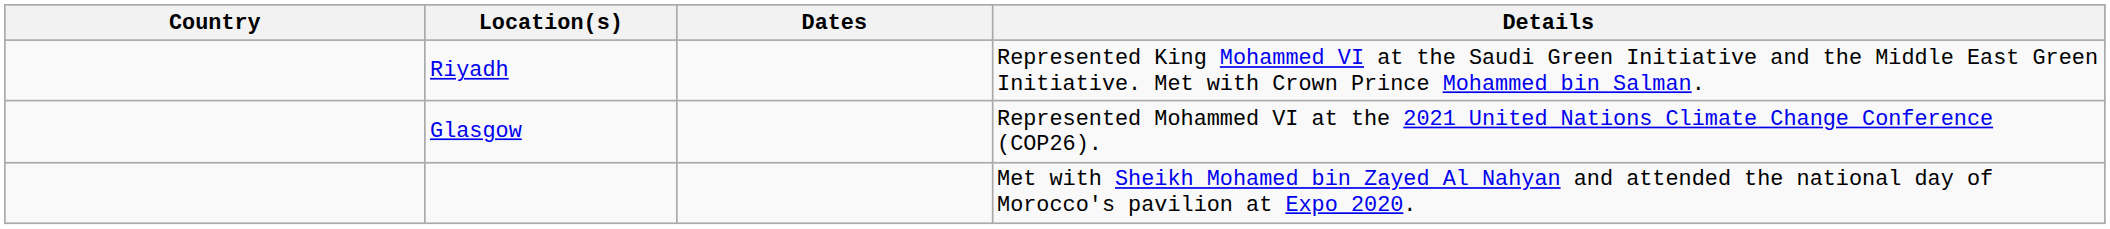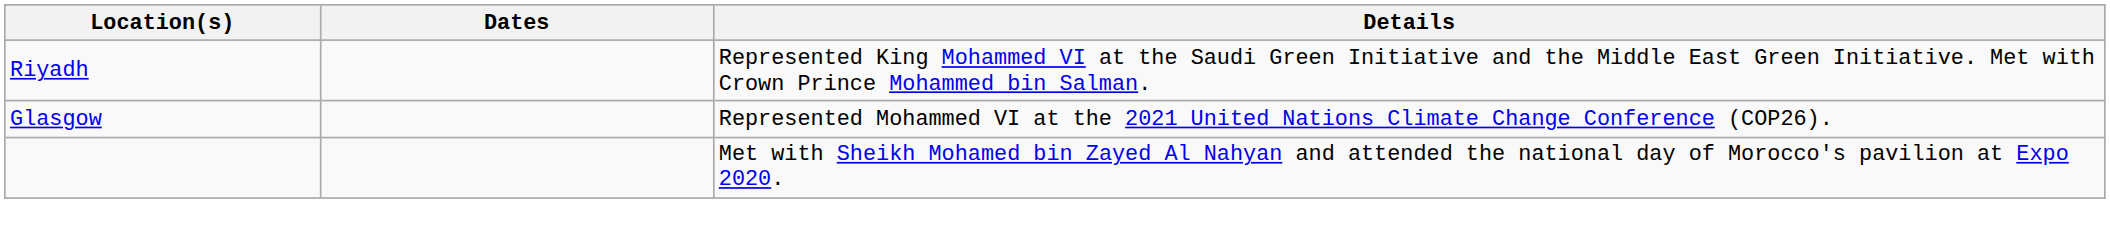- column: Country
